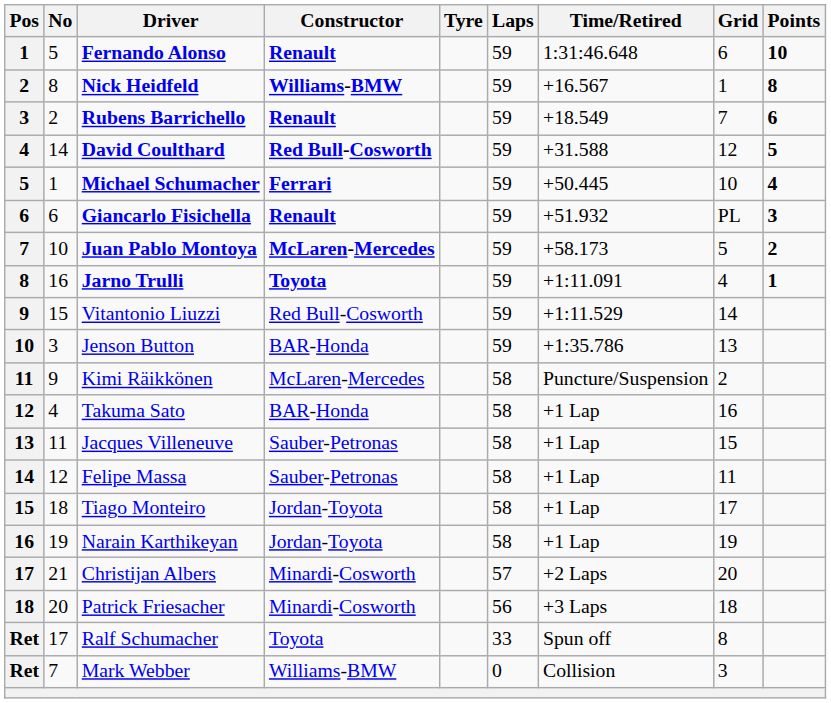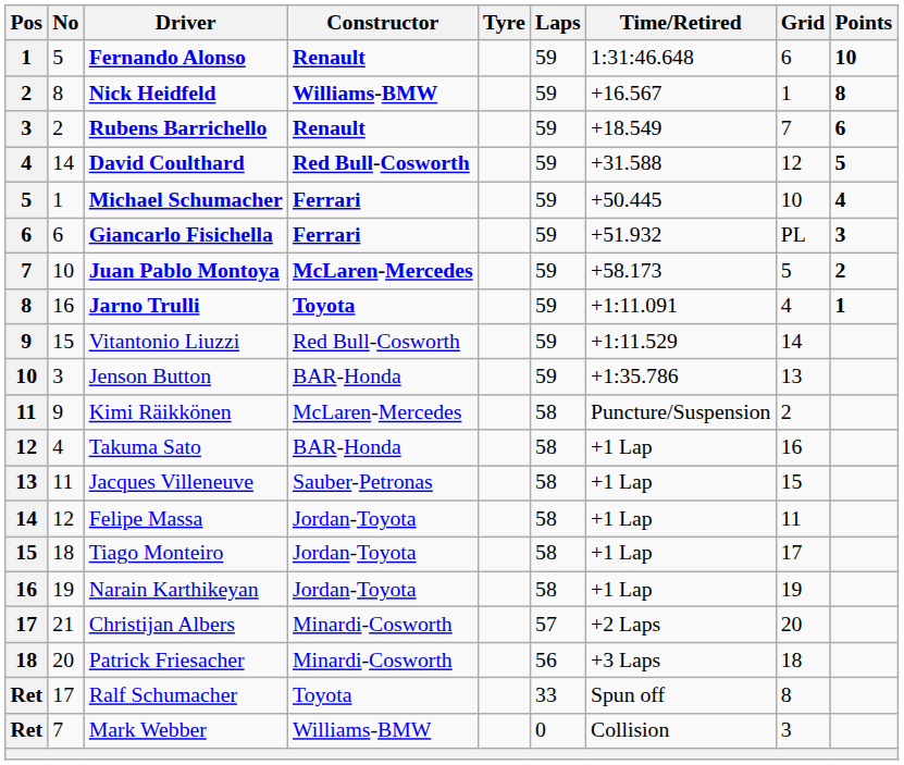Giancarlo Fisichella | Constructor: Renault -> Ferrari
Felipe Massa | Constructor: Sauber-Petronas -> Jordan-Toyota
